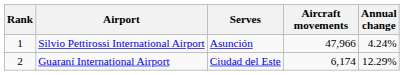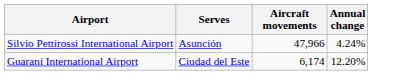- column: Rank | 1 | 2
Guaraní International Airport | Annual change: 12.29% -> 12.20%
